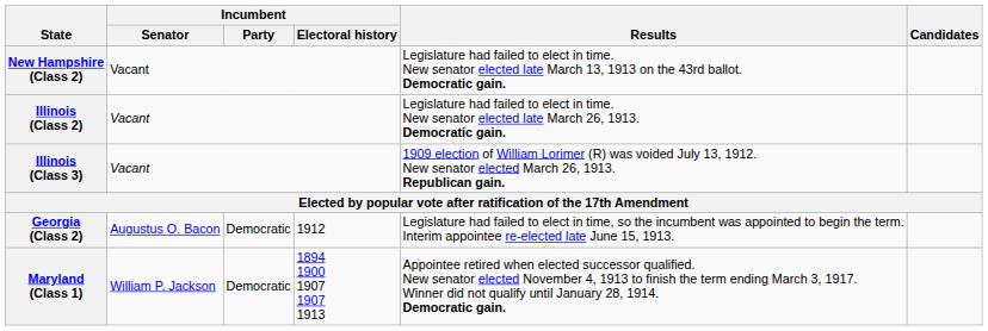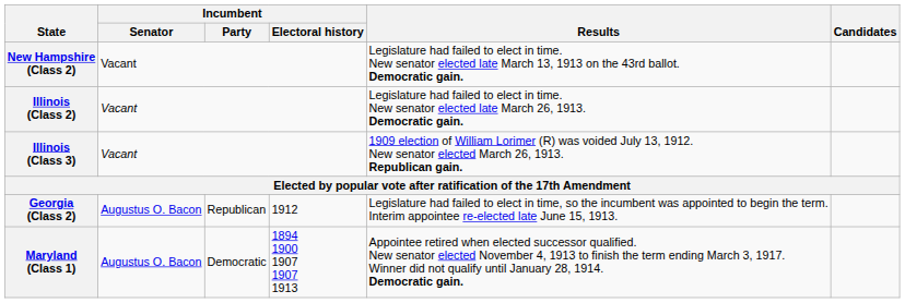Georgia (Class 2) | Incumbent / Party: Democratic -> Republican
Maryland (Class 1) | Incumbent / Senator: William P. Jackson -> Augustus O. Bacon
